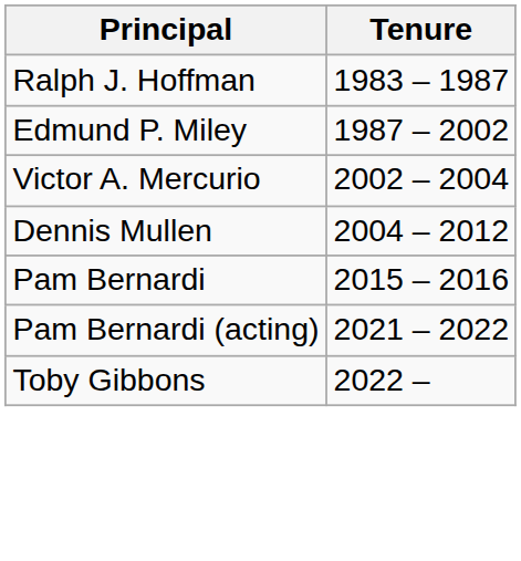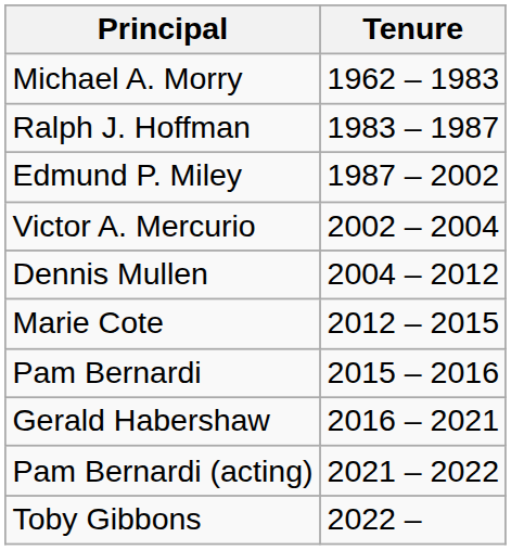+ row: Michael A. Morry | 1962 – 1983
+ row: Marie Cote | 2012 – 2015
+ row: Gerald Habershaw | 2016 – 2021
